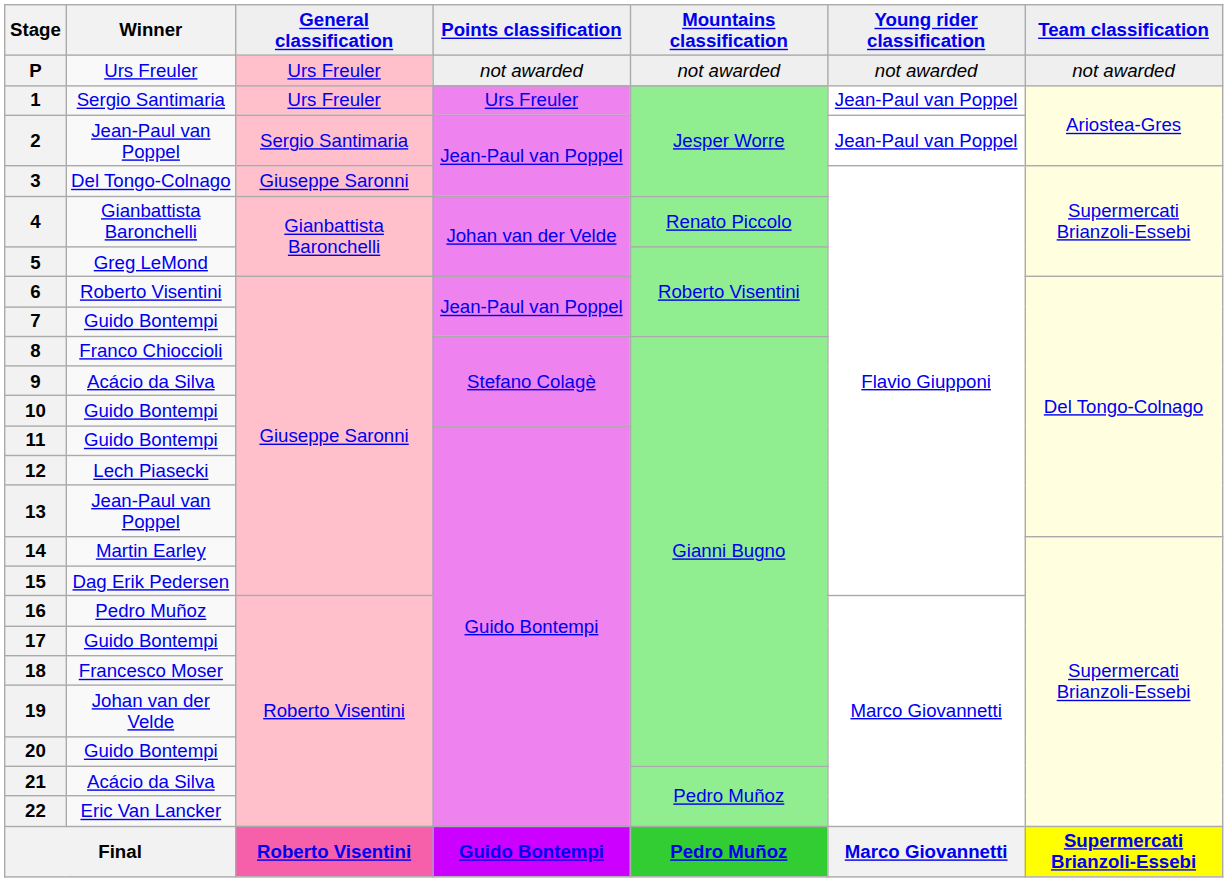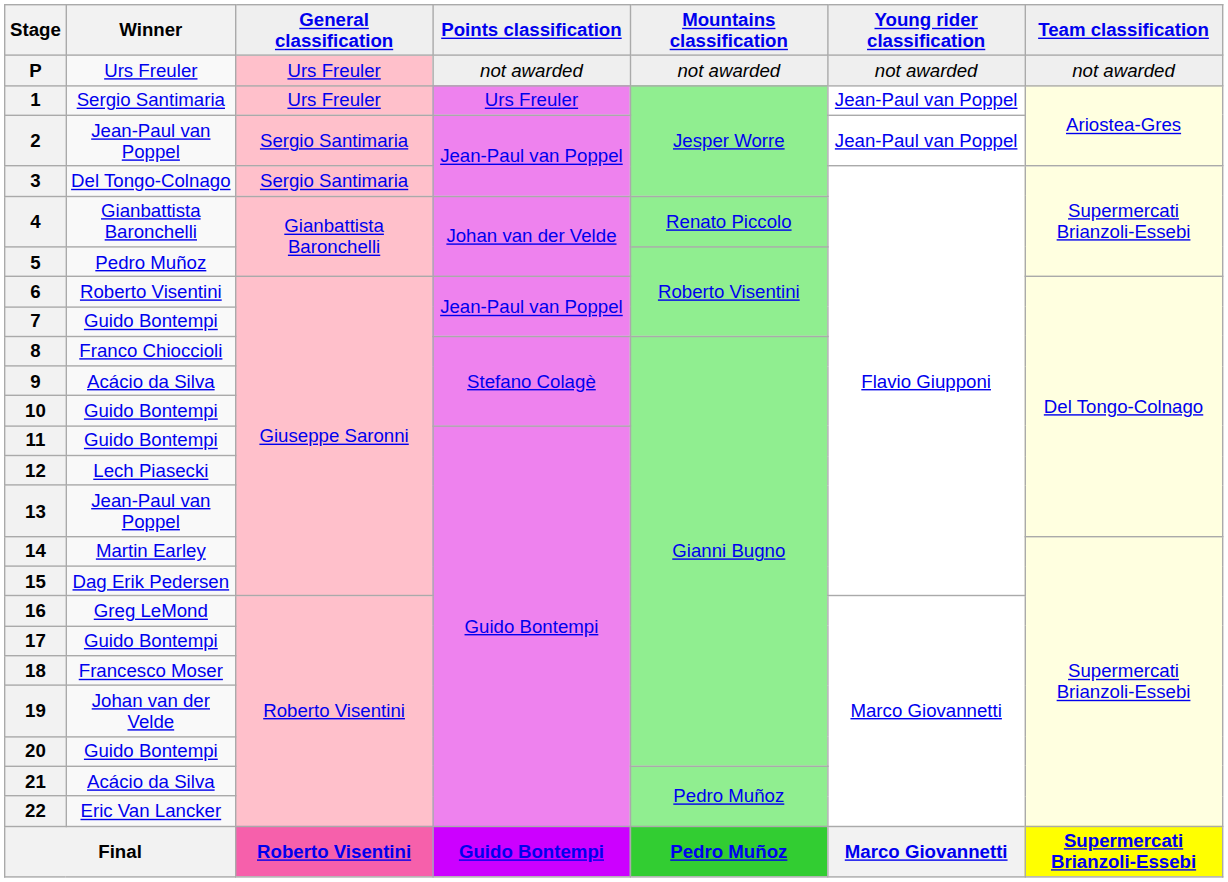3 | General classification: Giuseppe Saronni -> Sergio Santimaria
5 | Winner: Greg LeMond -> Pedro Muñoz
16 | Winner: Pedro Muñoz -> Greg LeMond
